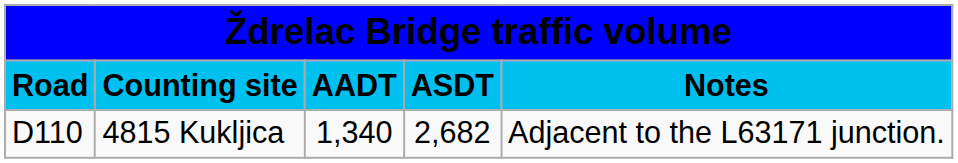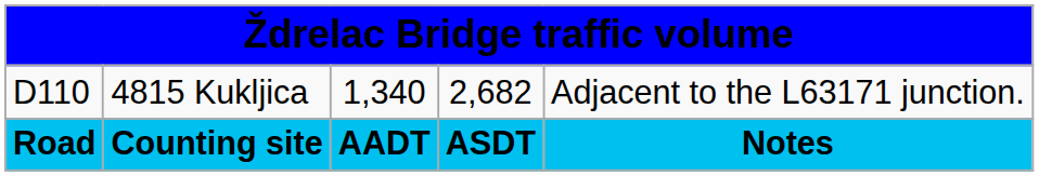rows swapped: Road <-> D110
